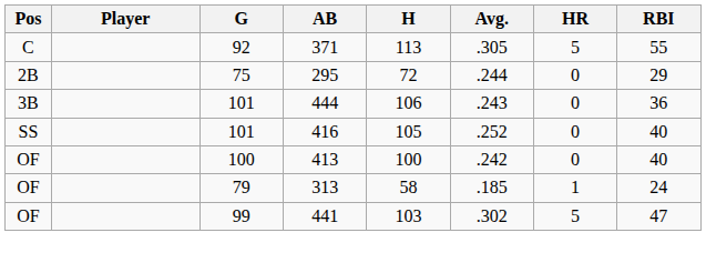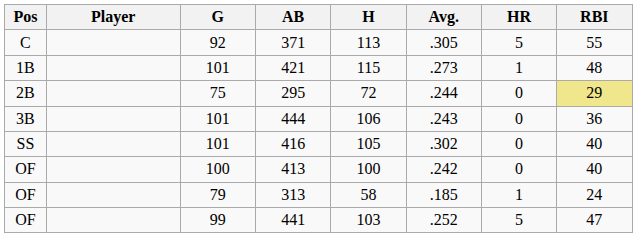+ row: 1B | 101 | 421 | 115 | .273 | 1 | 48
295 | RBI: no background -> khaki background
416 | Avg.: .252 -> .302
441 | Avg.: .302 -> .252
